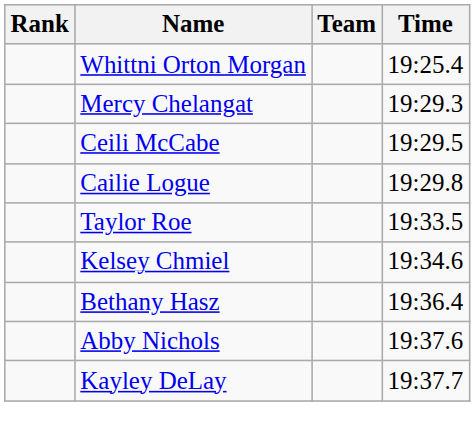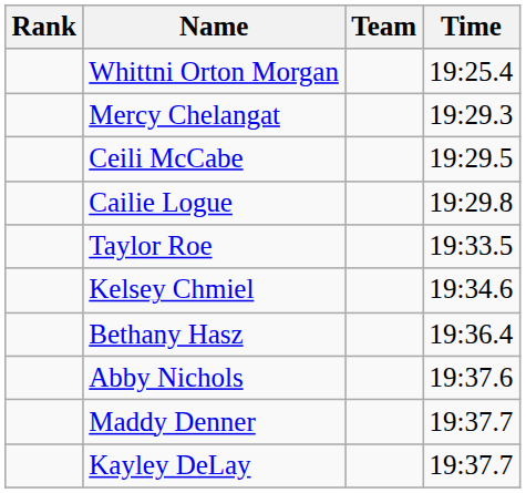+ row: Maddy Denner | 19:37.7
